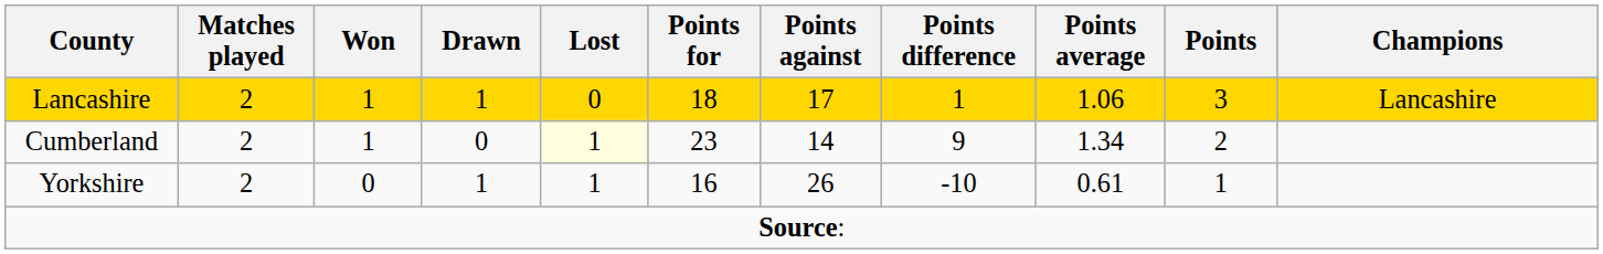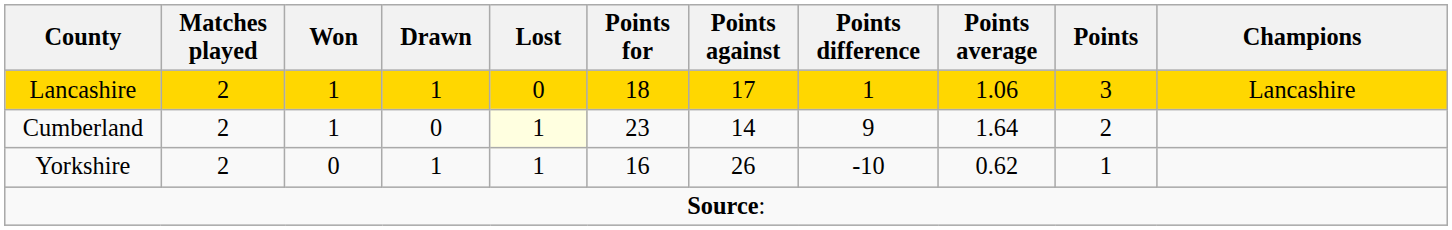Cumberland | Points average: 1.34 -> 1.64
Yorkshire | Points average: 0.61 -> 0.62
